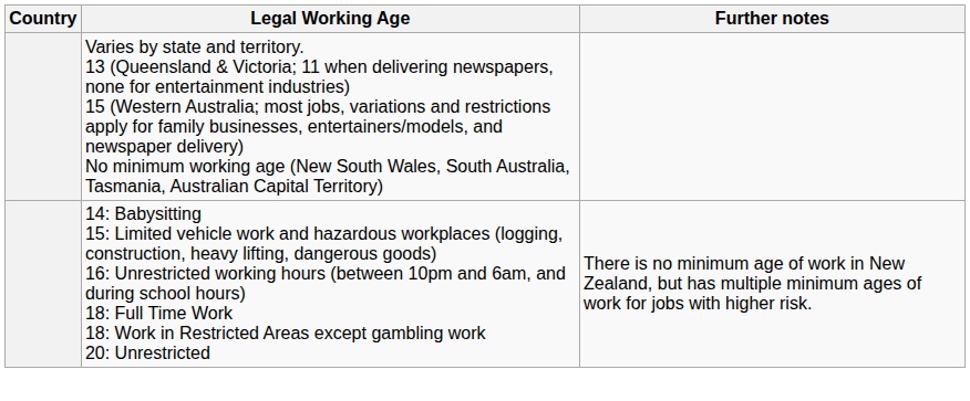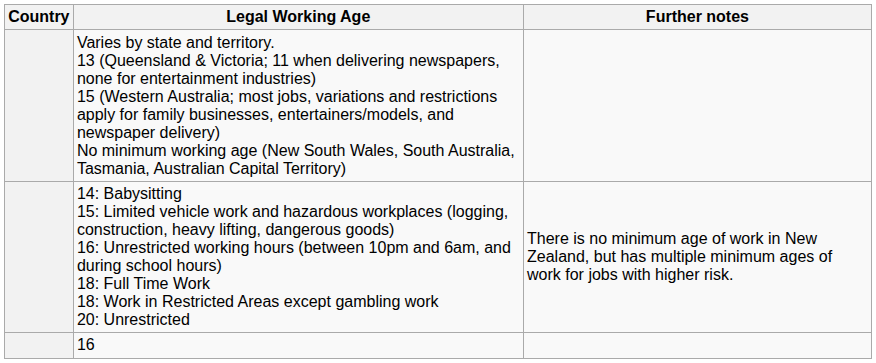+ row: 16
